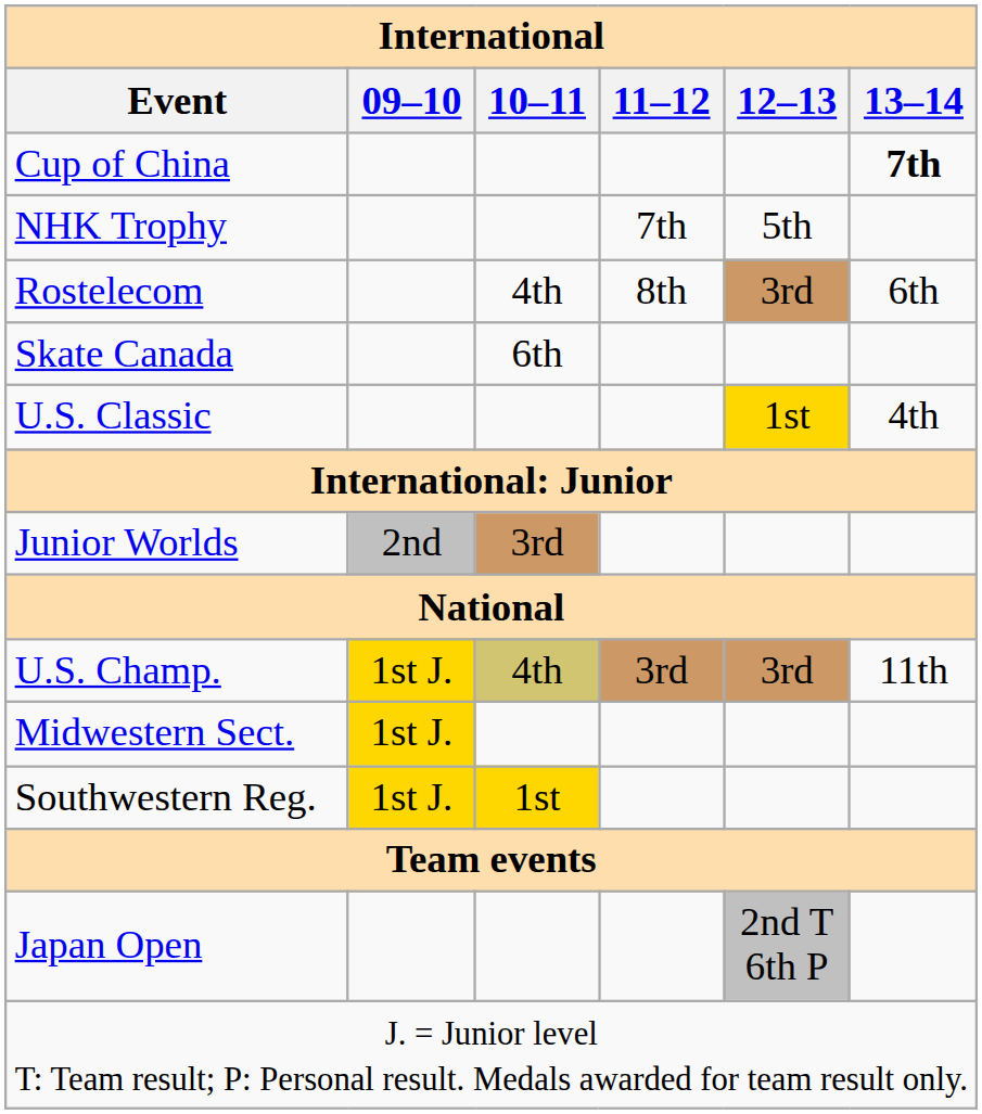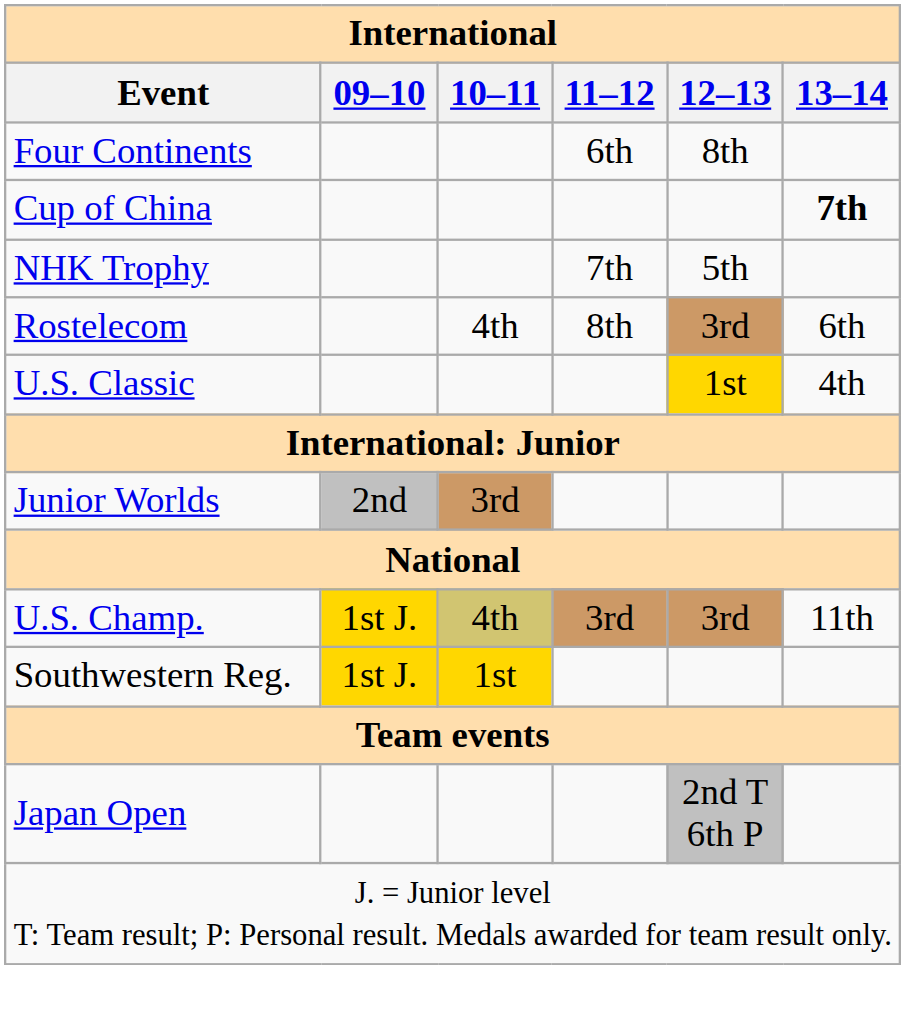+ row: Four Continents | 6th | 8th
- row: Skate Canada | 6th
- row: Midwestern Sect. | 1st J.
